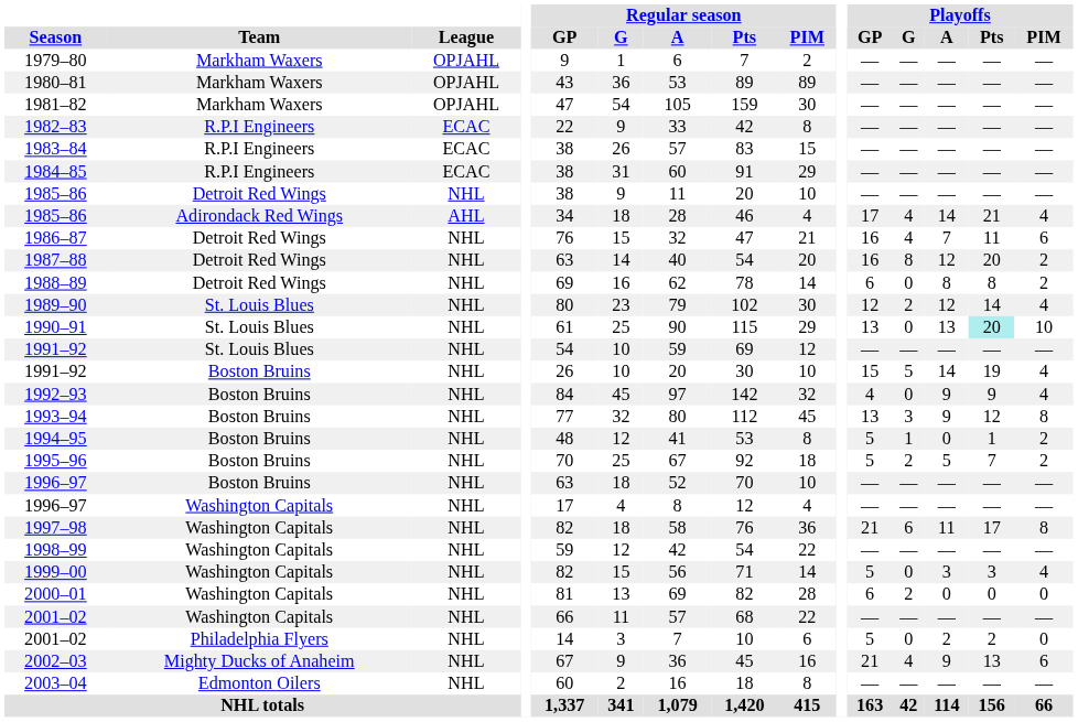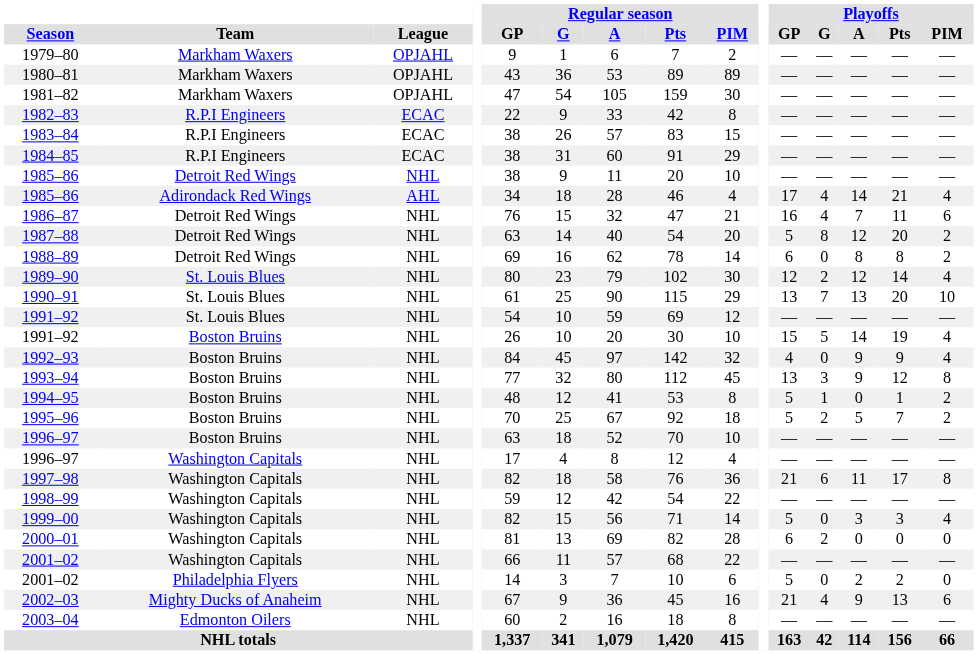1987–88 | Playoffs / GP: 16 -> 5
1990–91 | Playoffs / G: 0 -> 7
1990–91 | Playoffs / Pts: paleturquoise background -> no background
